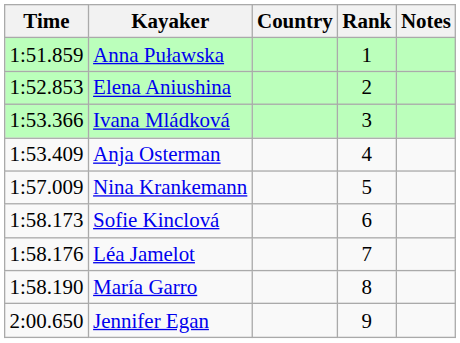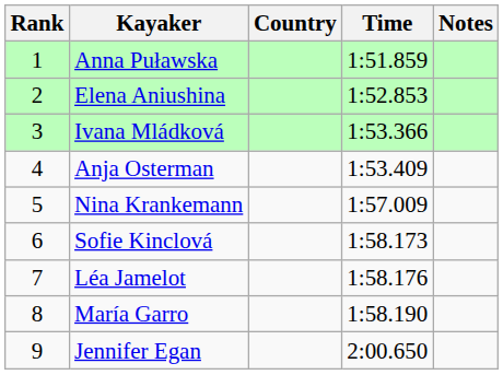columns swapped: Rank <-> Time
